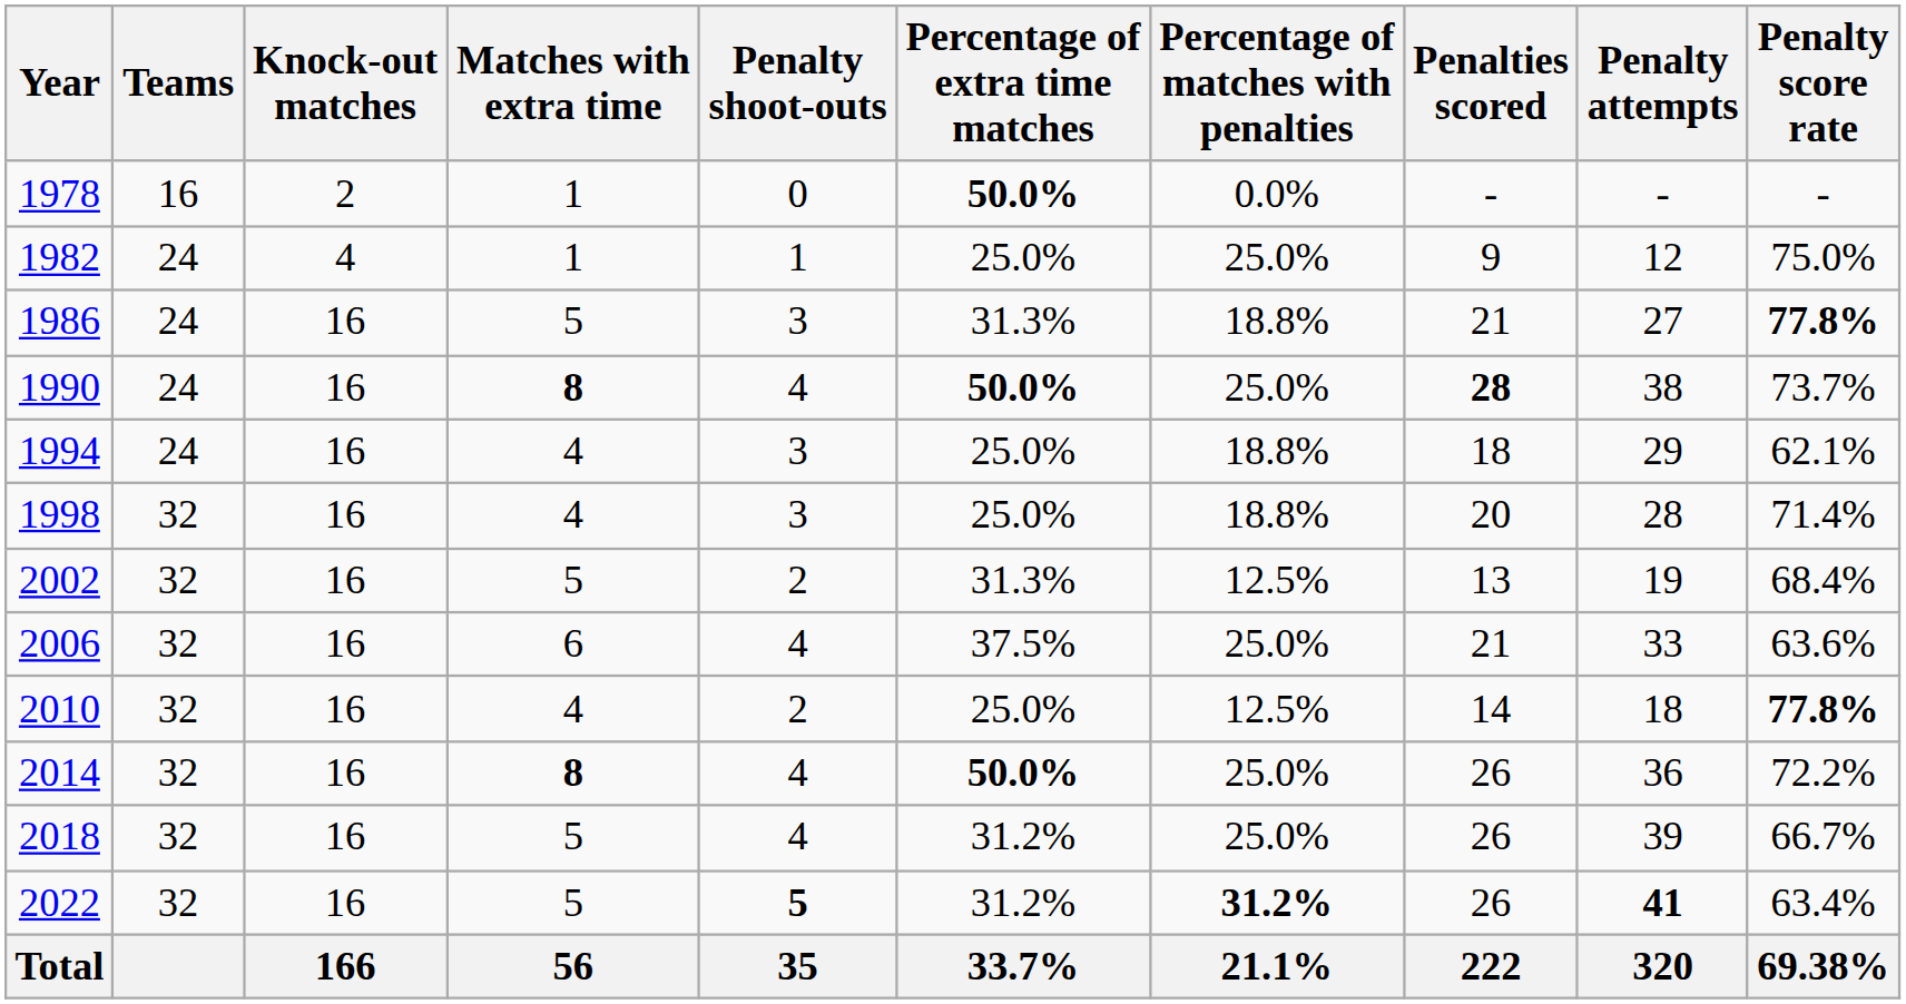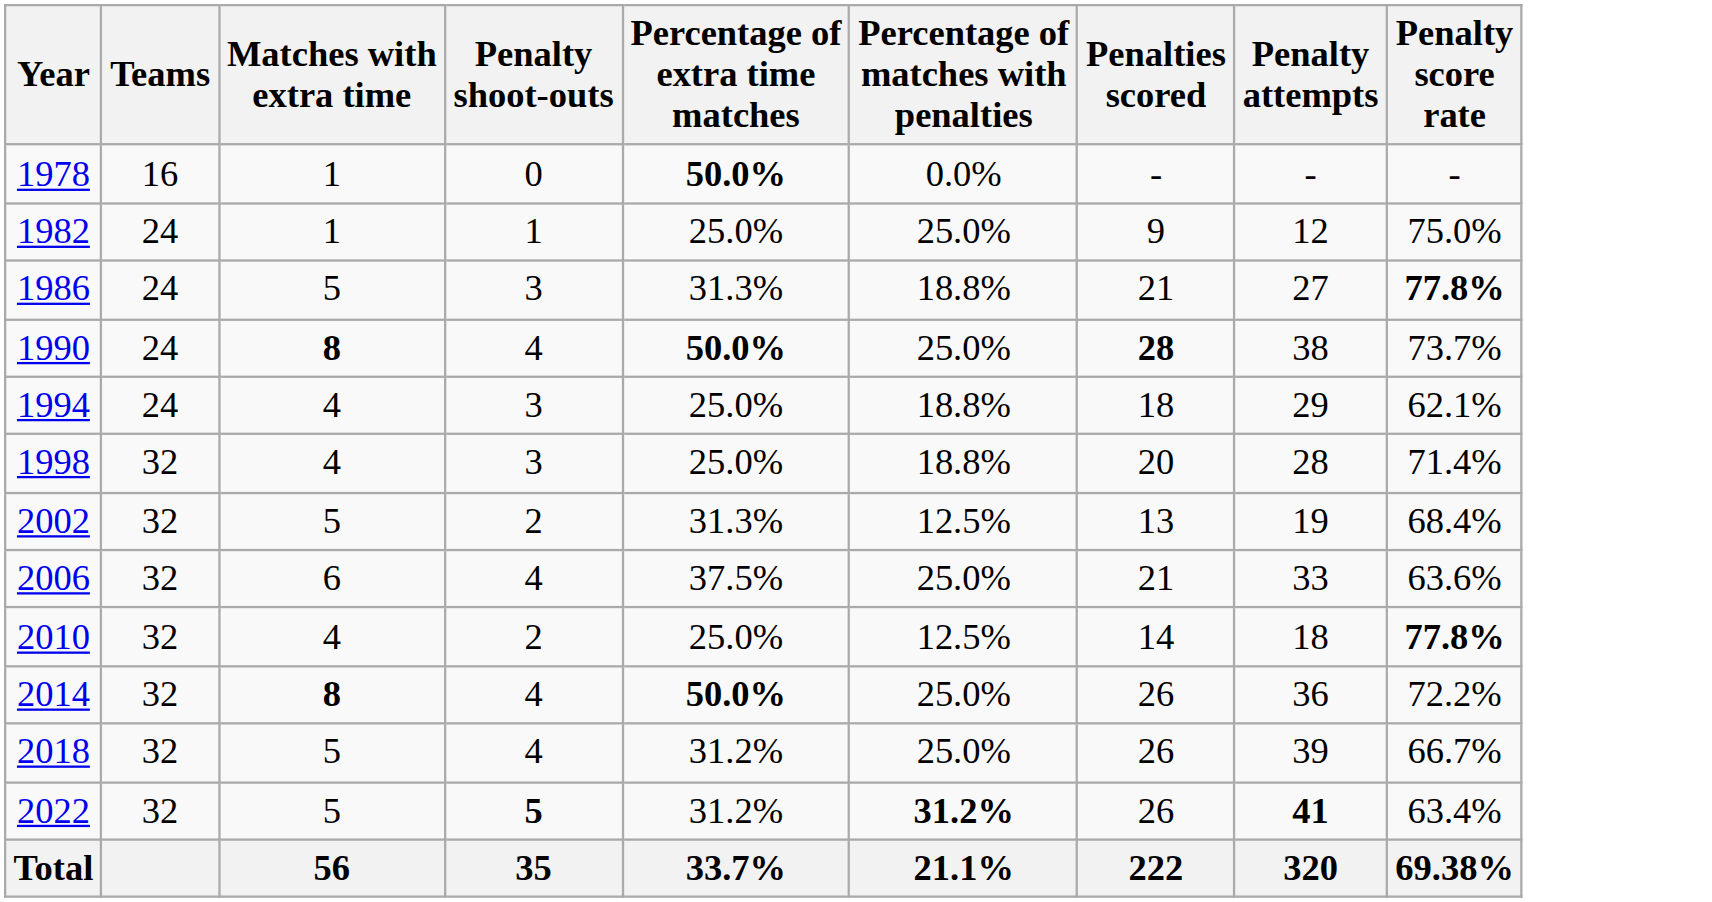- column: Knock-out matches | 2 | 4 | 16 | 16 | 16 | 16 | 16 | 16 | 16 | 16 | 16 | 16 | 166
